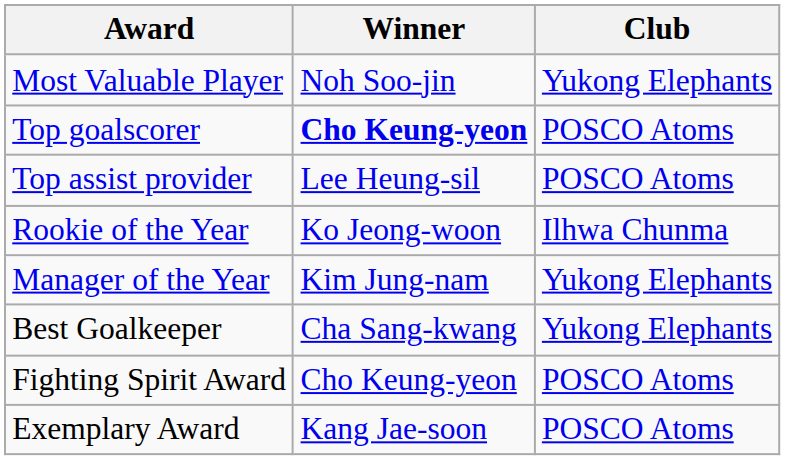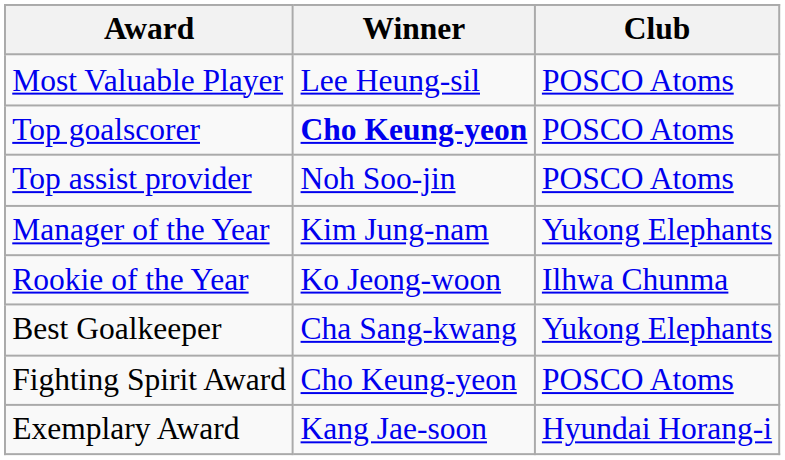Most Valuable Player | Winner: Noh Soo-jin -> Lee Heung-sil
Most Valuable Player | Club: Yukong Elephants -> POSCO Atoms
Top assist provider | Winner: Lee Heung-sil -> Noh Soo-jin
rows swapped: Rookie of the Year <-> Manager of the Year
Exemplary Award | Club: POSCO Atoms -> Hyundai Horang-i
